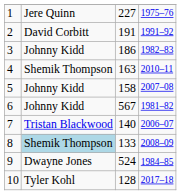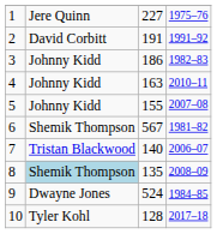4 | column 2: Shemik Thompson -> Johnny Kidd
5 | column 3: 158 -> 155
6 | column 2: Johnny Kidd -> Shemik Thompson
8 | column 3: 133 -> 135
